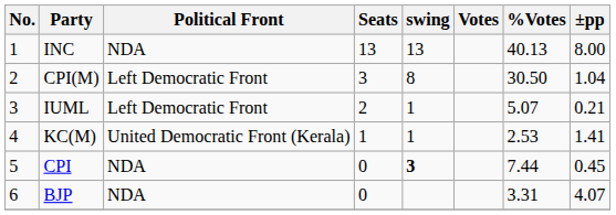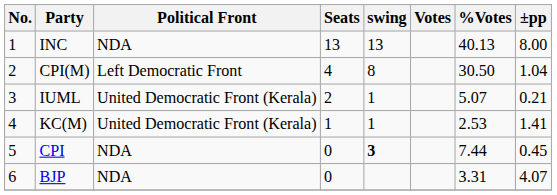CPI(M) | Seats: 3 -> 4
IUML | Political Front: Left Democratic Front -> United Democratic Front (Kerala)
